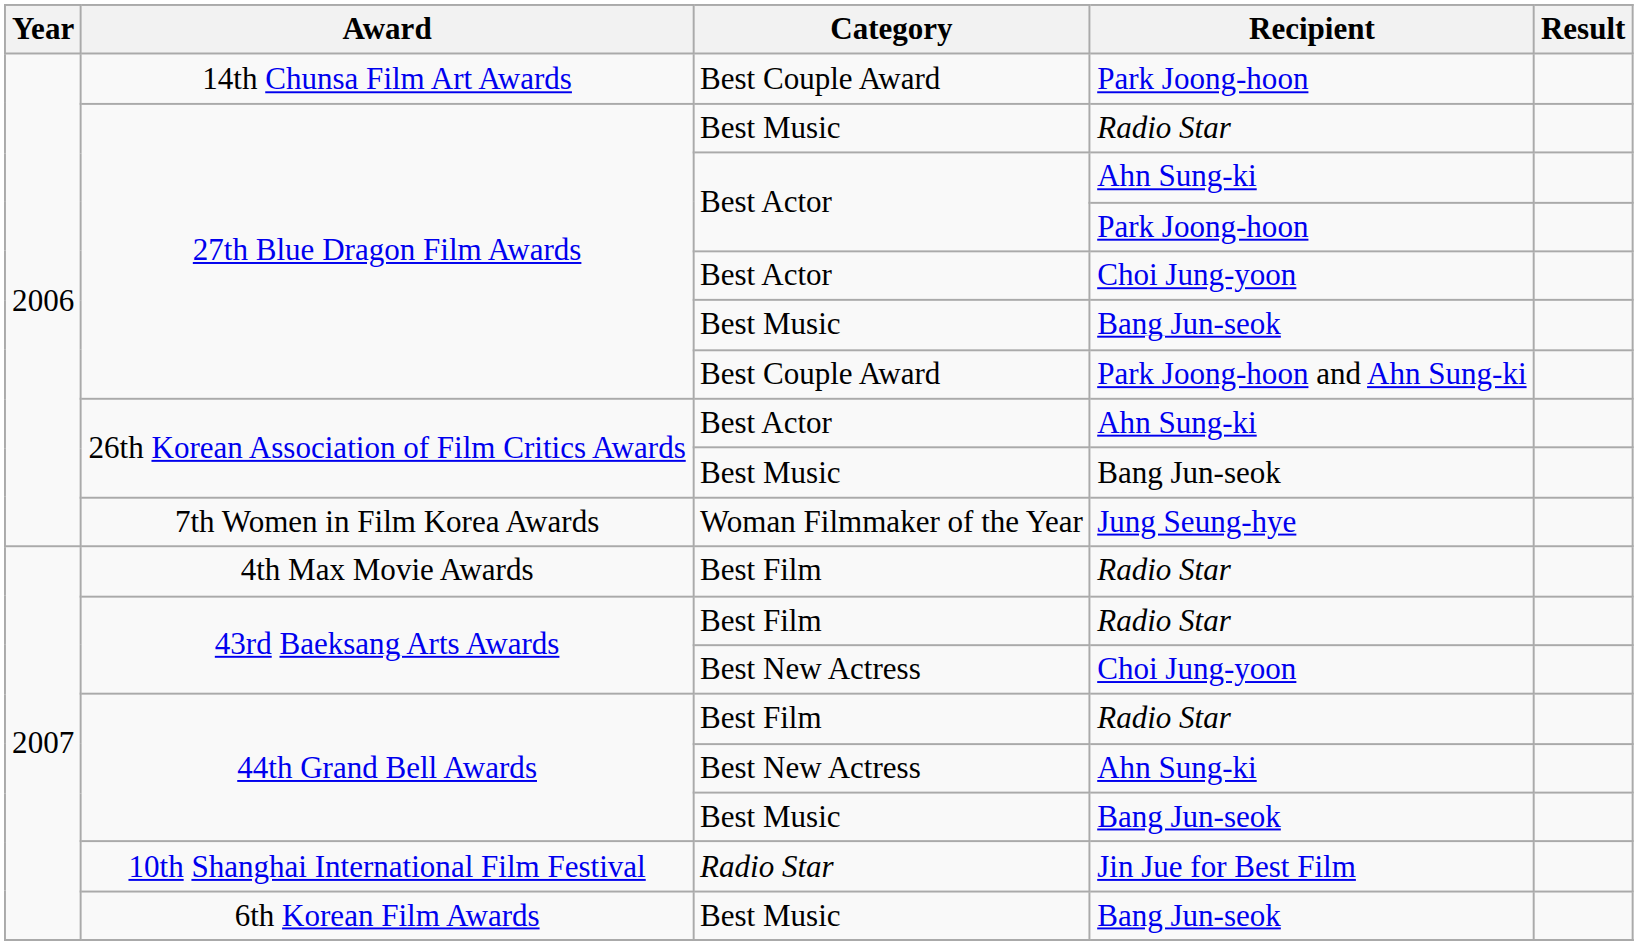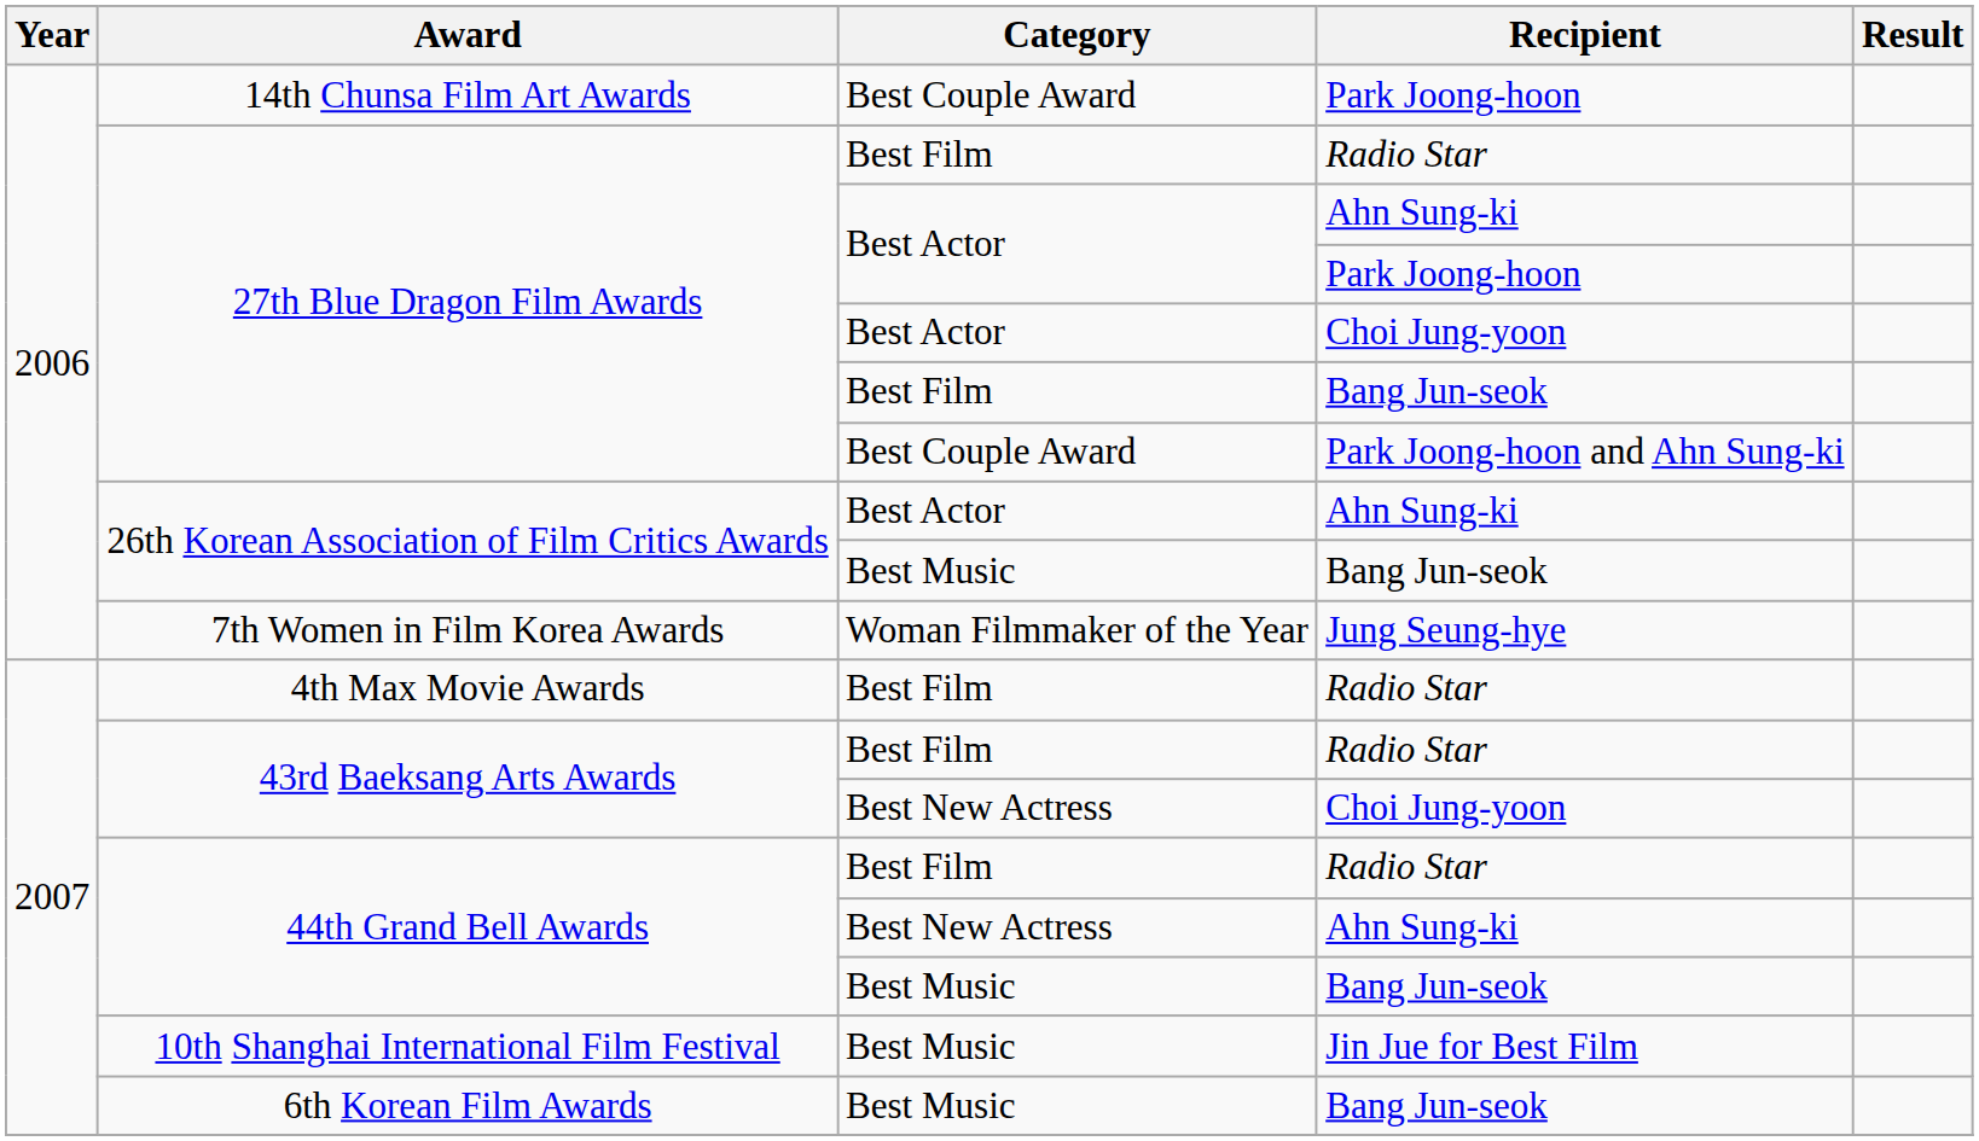27th Blue Dragon Film Awards / Radio Star | Category: Best Music -> Best Film
27th Blue Dragon Film Awards / Bang Jun-seok | Category: Best Music -> Best Film
10th Shanghai International Film Festival | Category: Radio Star -> Best Music
